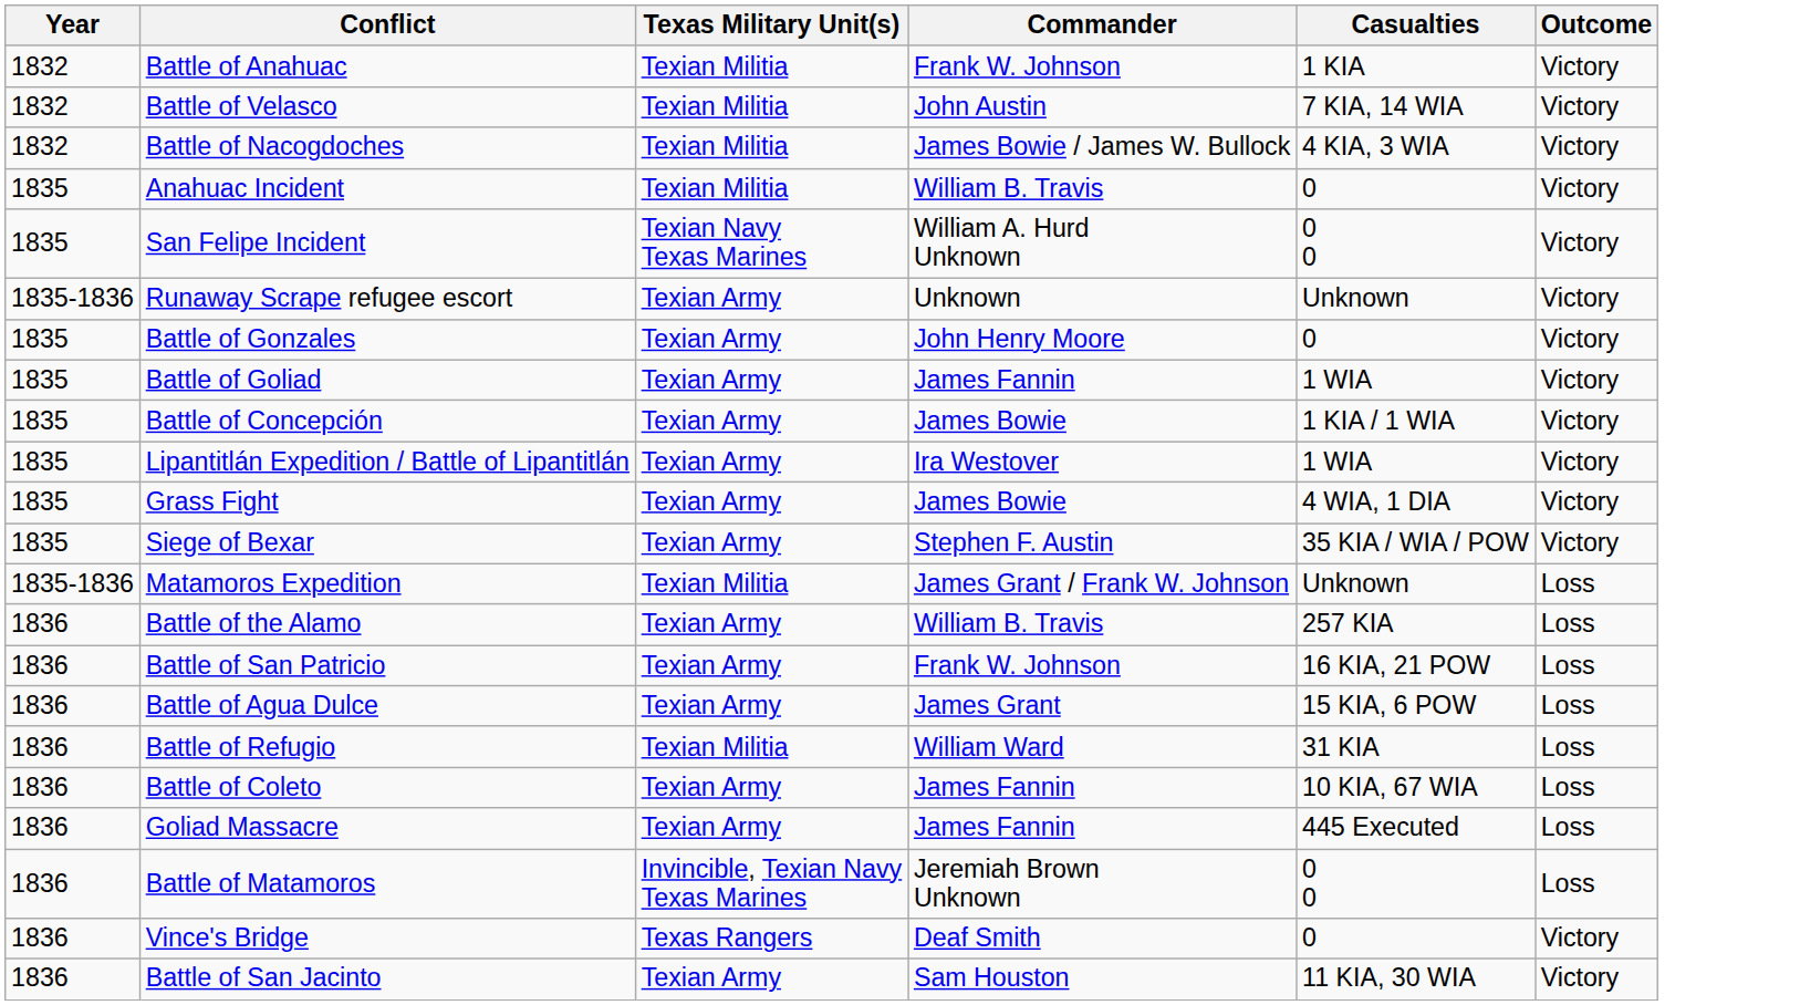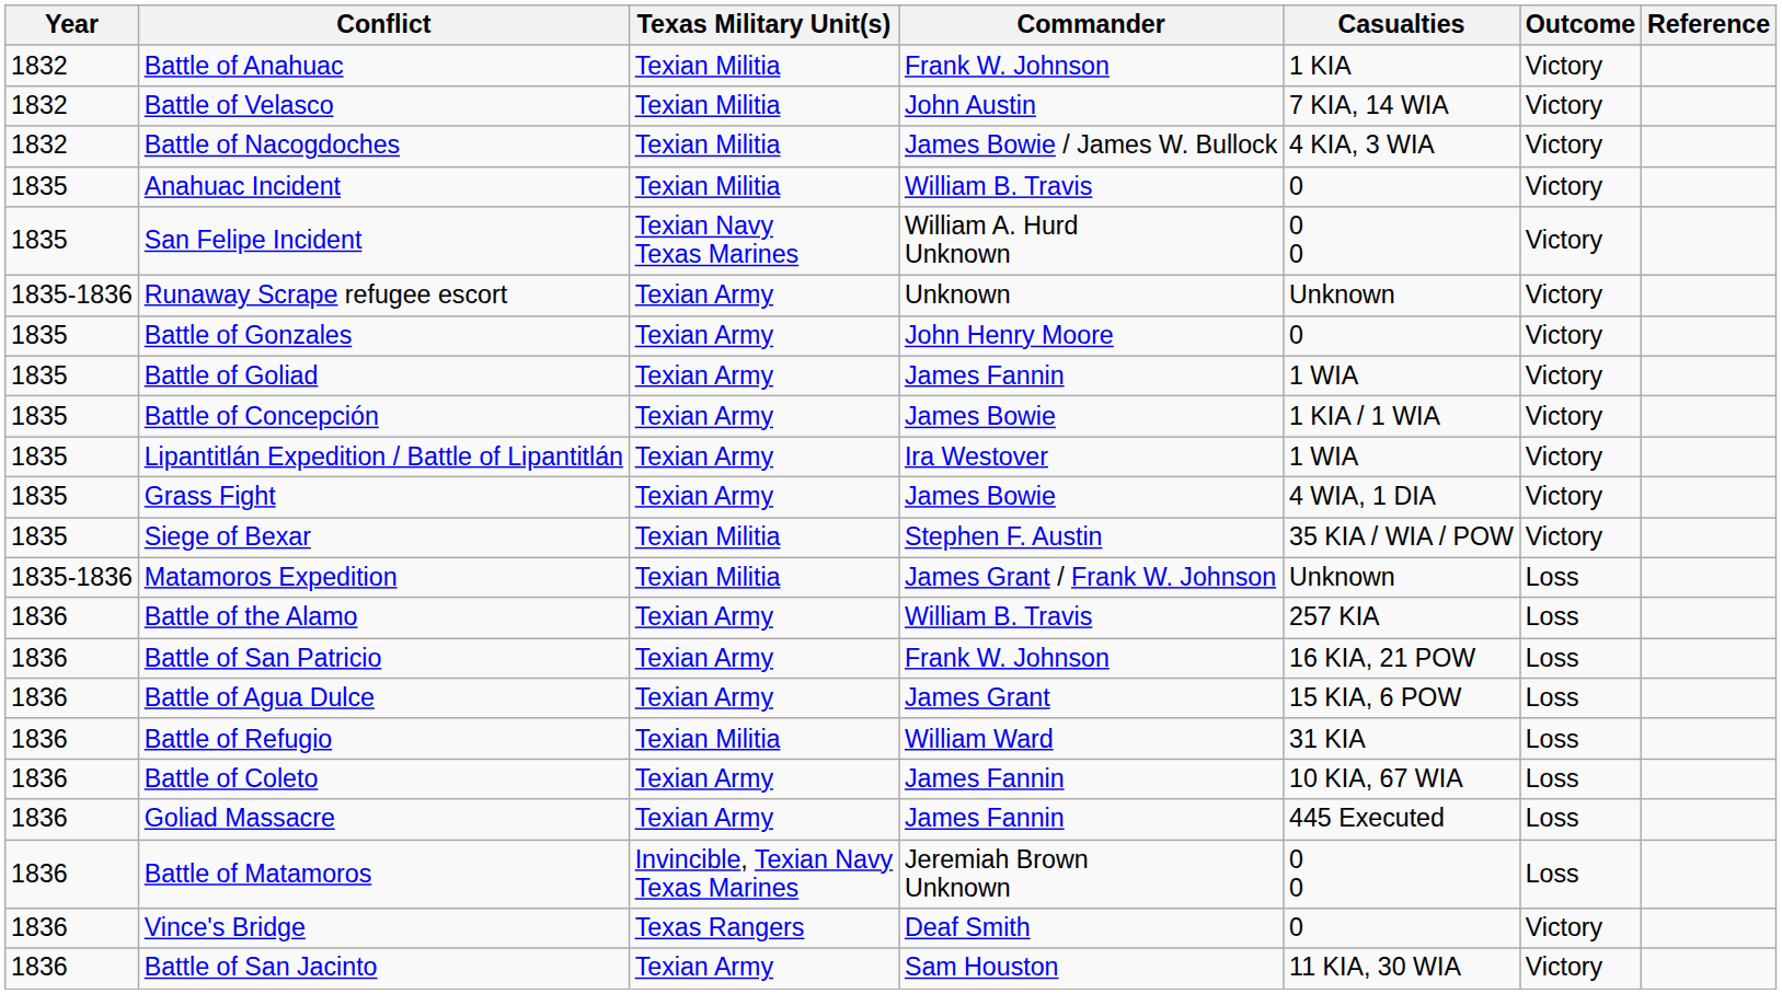+ column: Reference
Siege of Bexar | Texas Military Unit(s): Texian Army -> Texian Militia
